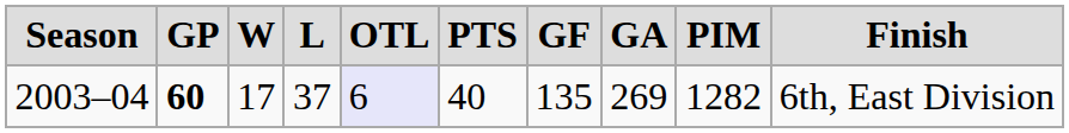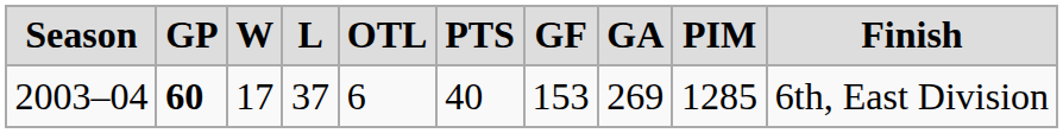2003–04 | column 5: lavender background -> no background
2003–04 | column 7: 135 -> 153
2003–04 | column 9: 1282 -> 1285
